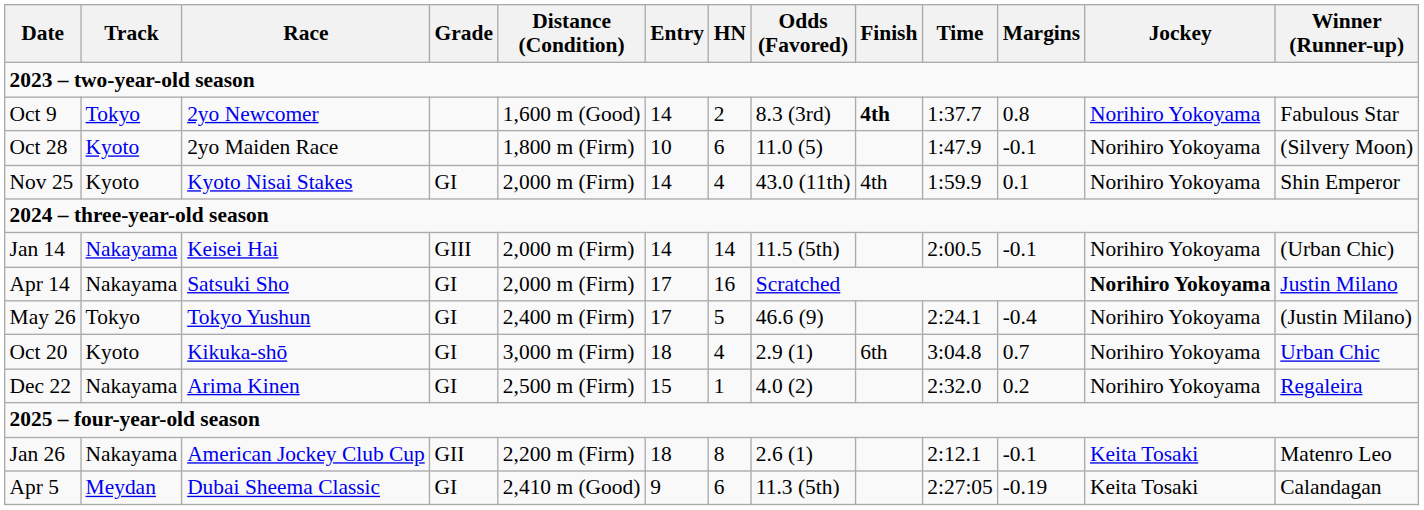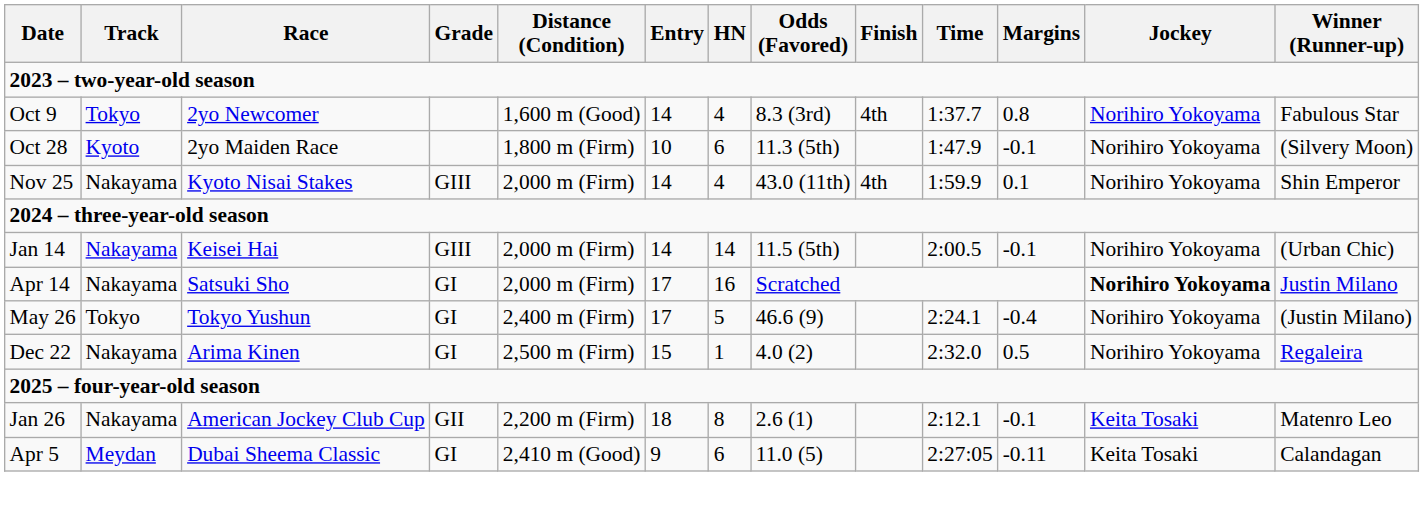Oct 9 | HN: 2 -> 4
Oct 9 | Finish: bold -> normal
Oct 28 | Odds (Favored): 11.0 (5) -> 11.3 (5th)
Nov 25 | Track: Kyoto -> Nakayama
Nov 25 | Grade: GI -> GIII
- row: Oct 20 | Kyoto | Kikuka-shō | GI | 3,000 m (Firm) | 18 | 4 | 2.9 (1) | 6th | 3:04.8 | 0.7 | Norihiro Yokoyama | Urban Chic
Dec 22 | Margins: 0.2 -> 0.5
Apr 5 | Odds (Favored): 11.3 (5th) -> 11.0 (5)
Apr 5 | Margins: -0.19 -> -0.11
